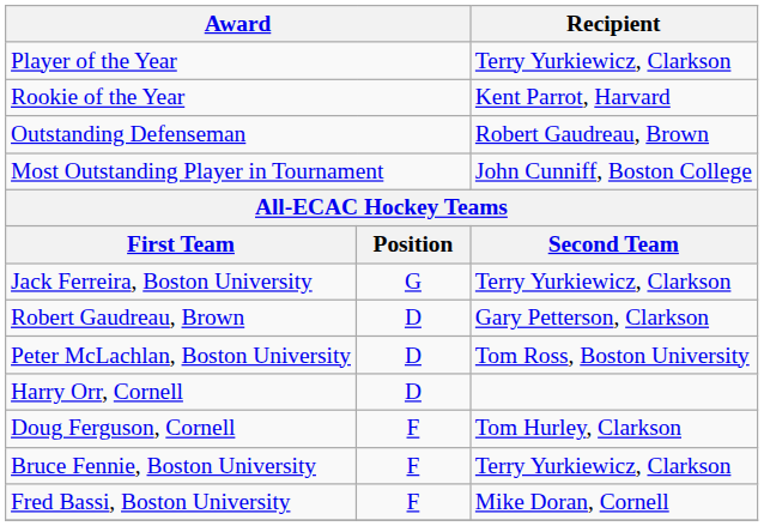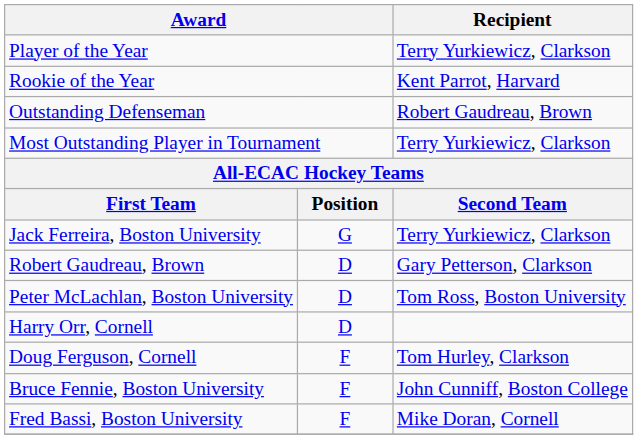Most Outstanding Player in Tournament | Recipient: John Cunniff, Boston College -> Terry Yurkiewicz, Clarkson
Bruce Fennie, Boston University | Recipient: Terry Yurkiewicz, Clarkson -> John Cunniff, Boston College
